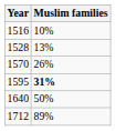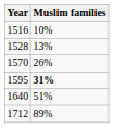1640 | Muslim families: 50% -> 51%
